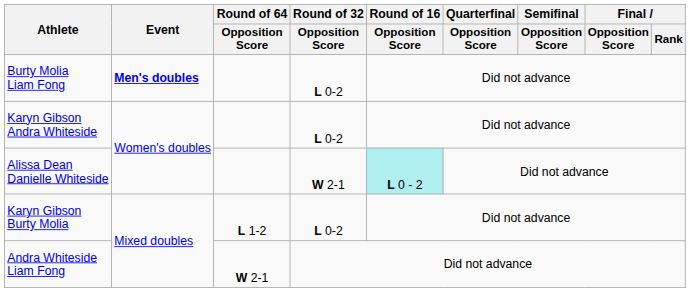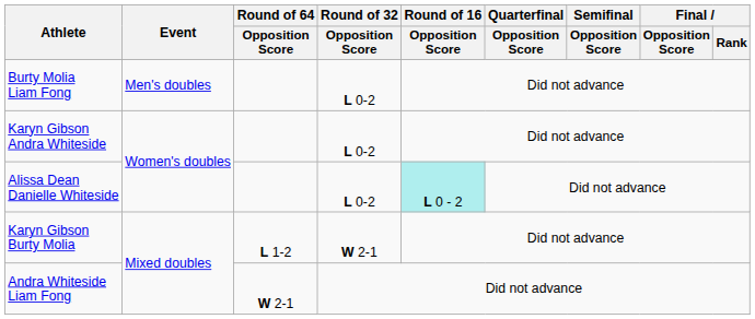Burty Molia Liam Fong | Event: bold -> normal
Alissa Dean Danielle Whiteside | Round of 32 / Opposition Score: W 2-1 -> L 0-2
Karyn Gibson Burty Molia | Round of 32 / Opposition Score: L 0-2 -> W 2-1
